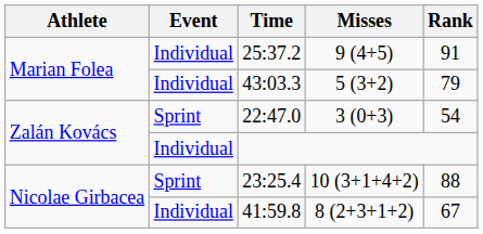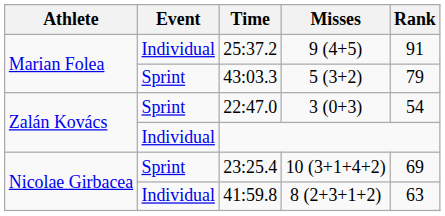43:03.3 | Event: Individual -> Sprint
23:25.4 | Rank: 88 -> 69
41:59.8 | Rank: 67 -> 63
